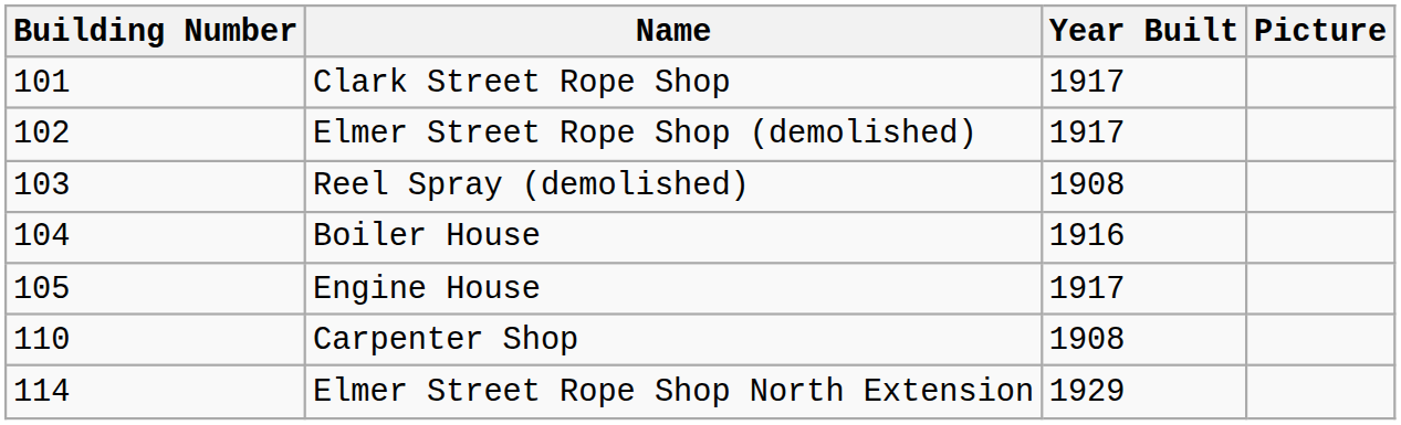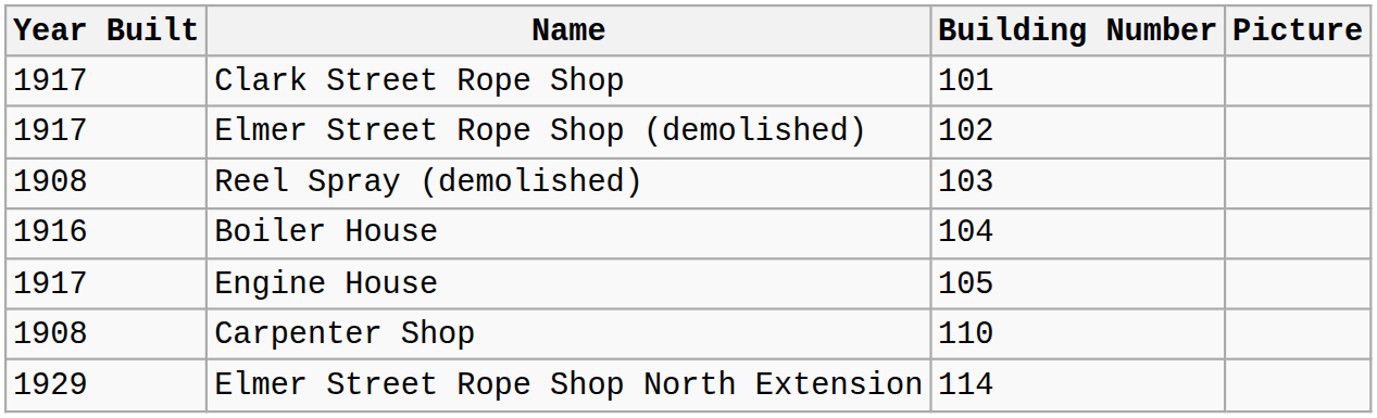columns swapped: Building Number <-> Year Built
